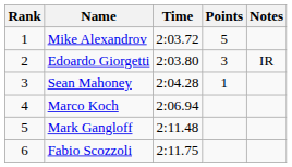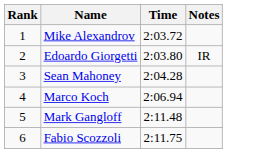- column: Points | 5 | 3 | 1
